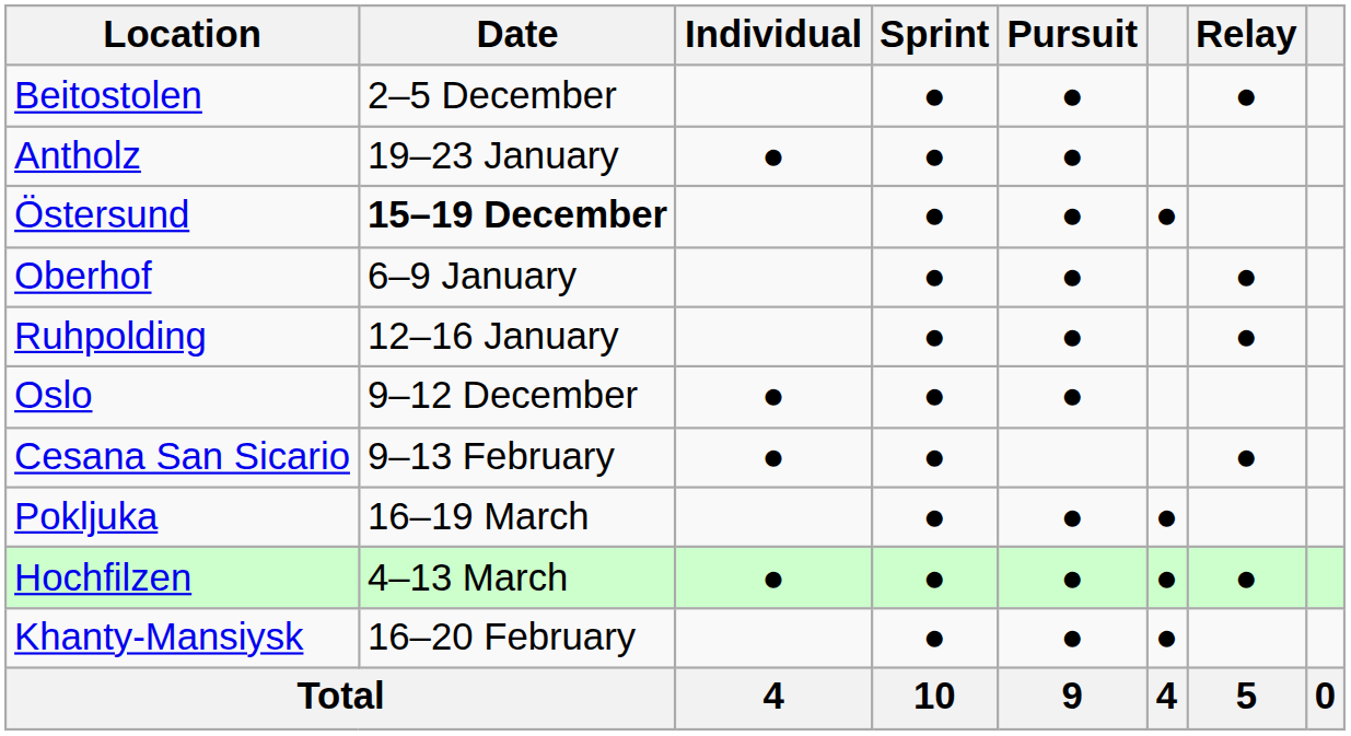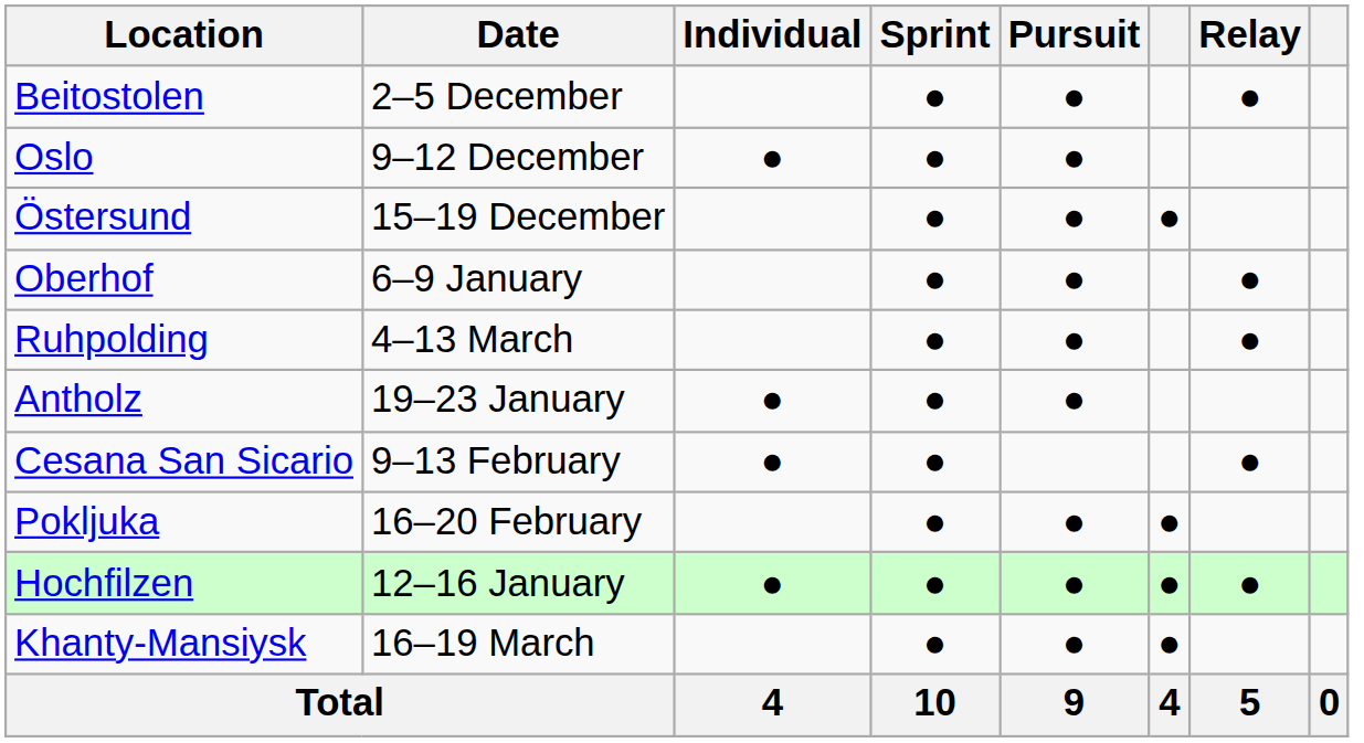rows swapped: Oslo <-> Antholz
Östersund | Date: bold -> normal
Ruhpolding | Date: 12–16 January -> 4–13 March
Pokljuka | Date: 16–19 March -> 16–20 February
Hochfilzen | Date: 4–13 March -> 12–16 January
Khanty-Mansiysk | Date: 16–20 February -> 16–19 March
